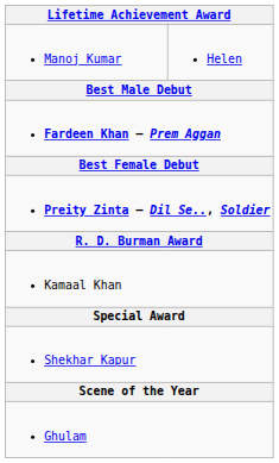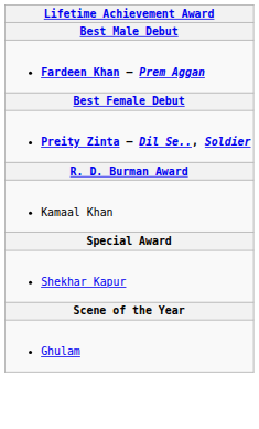- row: Manoj Kumar | Helen
